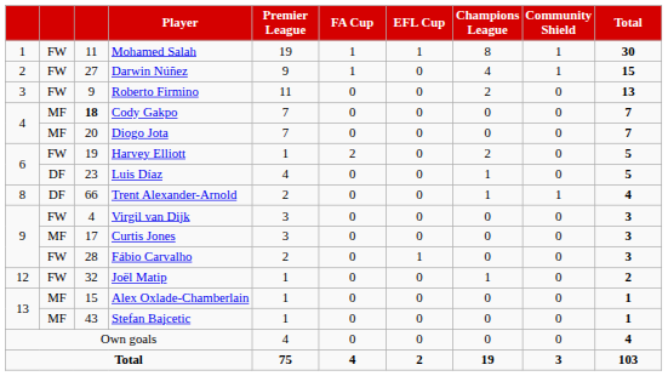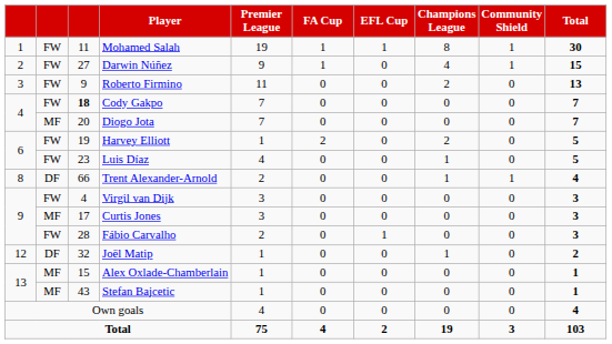Cody Gakpo | column 2: MF -> FW
Luis Díaz | column 2: DF -> FW
Joël Matip | column 2: FW -> DF
